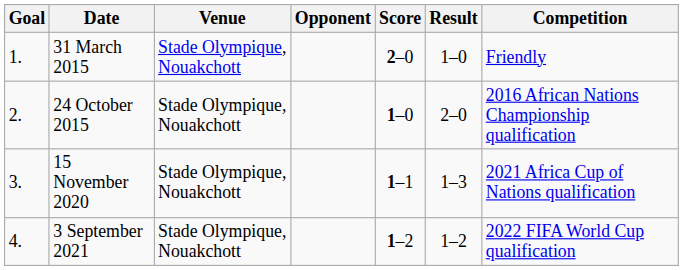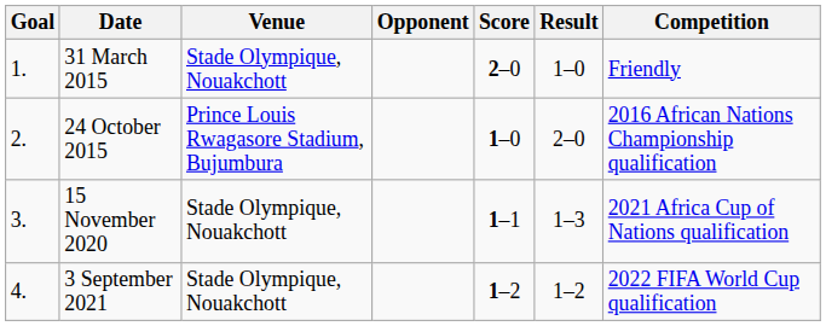24 October 2015 | Venue: Stade Olympique, Nouakchott -> Prince Louis Rwagasore Stadium, Bujumbura
